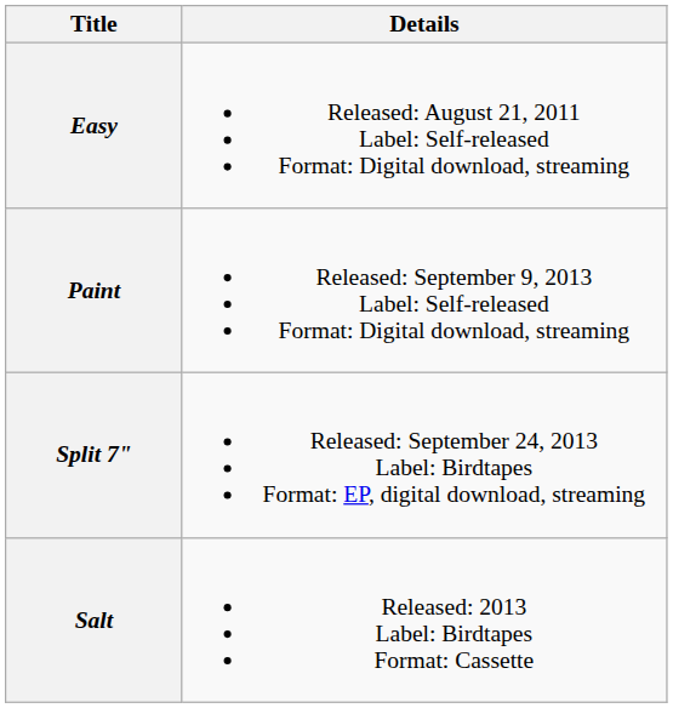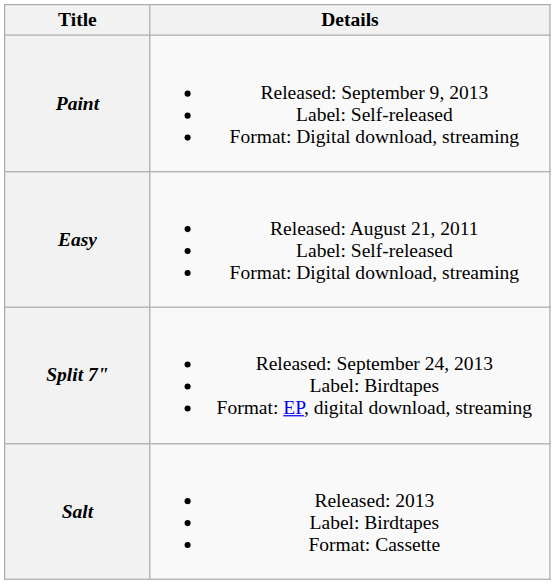rows swapped: Easy <-> Paint
